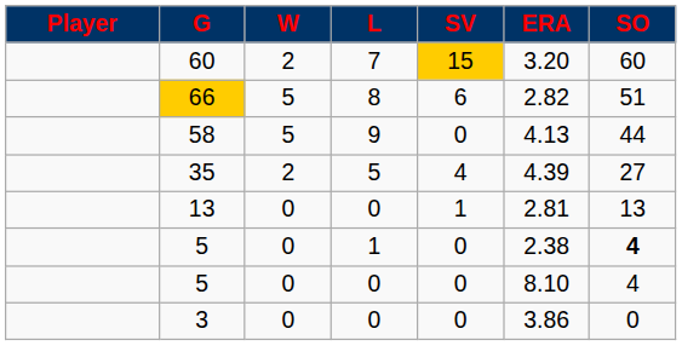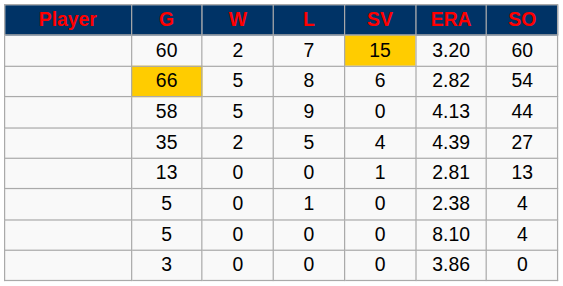66 | SO: 51 -> 54
5 / 1 | SO: bold -> normal
